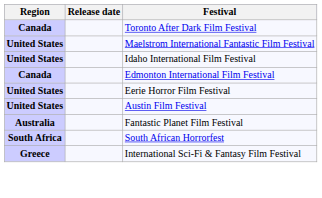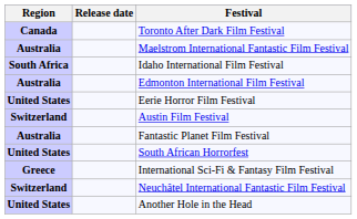Maelstrom International Fantastic Film Festival | Region: United States -> Australia
Idaho International Film Festival | Region: United States -> South Africa
Edmonton International Film Festival | Region: Canada -> Australia
Austin Film Festival | Region: United States -> Switzerland
South African Horrorfest | Region: South Africa -> United States
+ row: Switzerland | Neuchâtel International Fantastic Film Festival
+ row: United States | Another Hole in the Head
